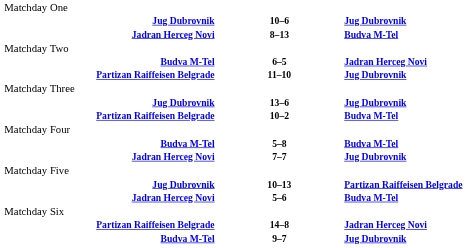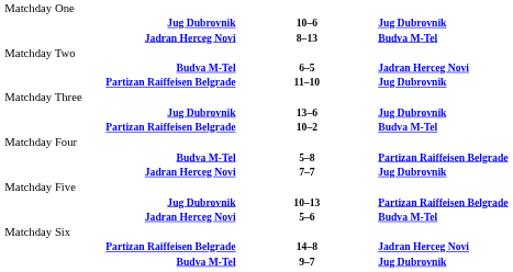5–8 | column 3: Budva M-Tel -> Partizan Raiffeisen Belgrade
